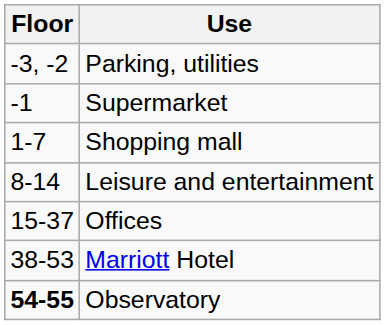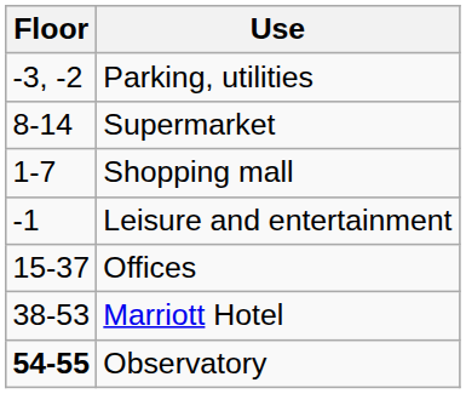Supermarket | Floor: -1 -> 8-14
Leisure and entertainment | Floor: 8-14 -> -1
